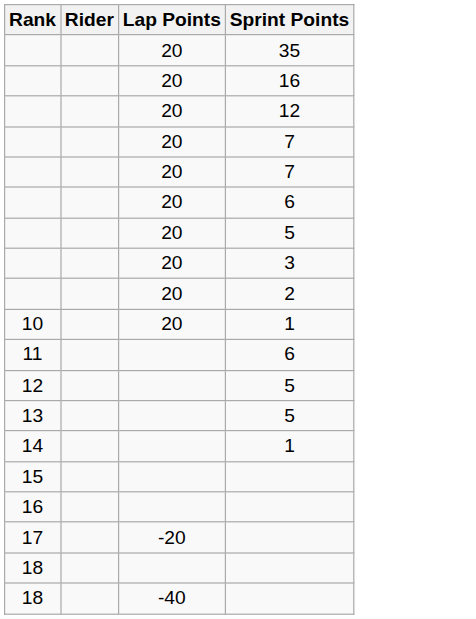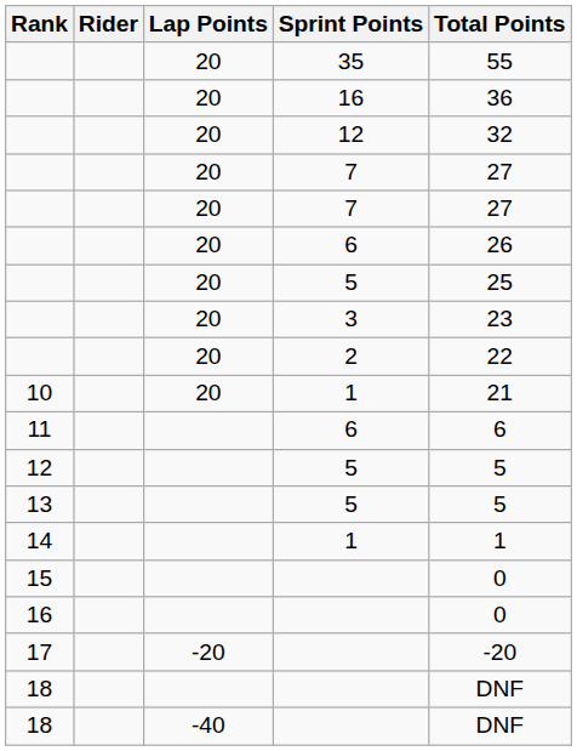+ column: Total Points | 55 | 36 | 32 | 27 | 27 | 26 | 25 | 23 | 22 | 21 | 6 | 5 | 5 | 1 | 0 | 0 | -20 | DNF | DNF
